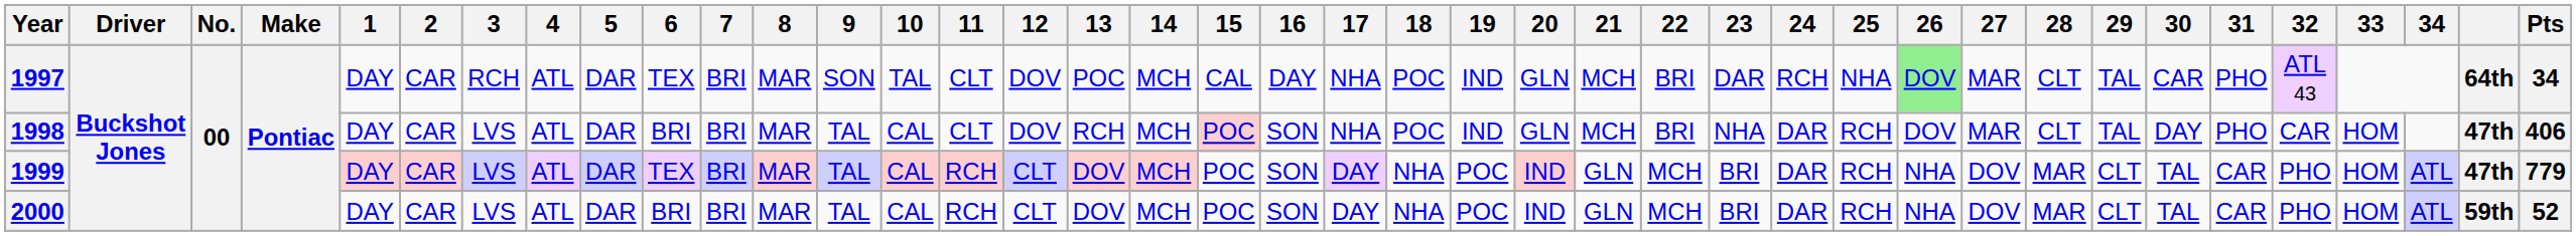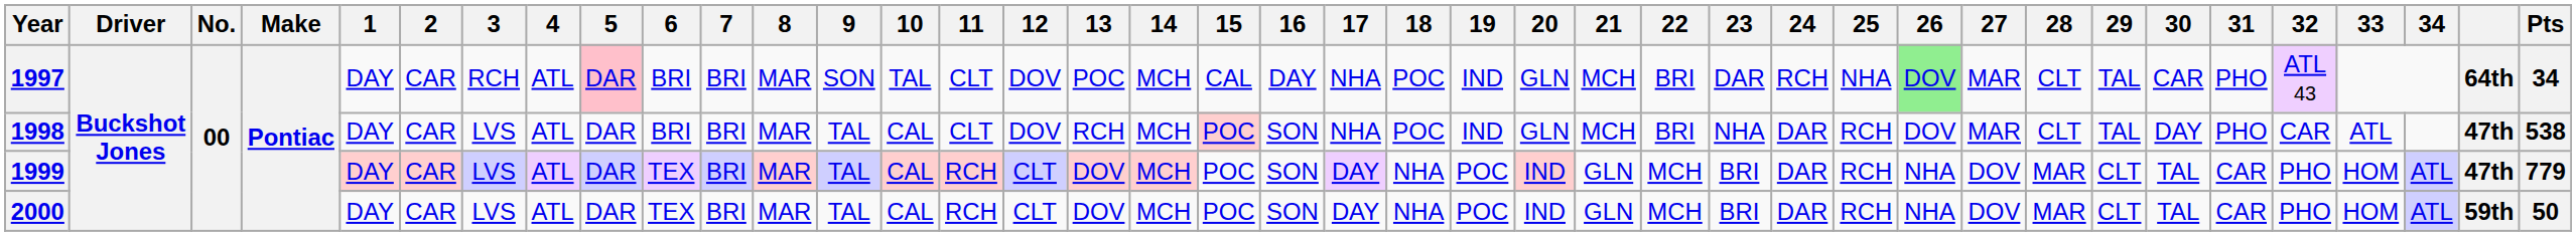1997 | 5: no background -> pink background
1997 | 6: TEX -> BRI
1998 | 33: HOM -> ATL
1998 | Pts: 406 -> 538
2000 | 6: BRI -> TEX
2000 | Pts: 52 -> 50
